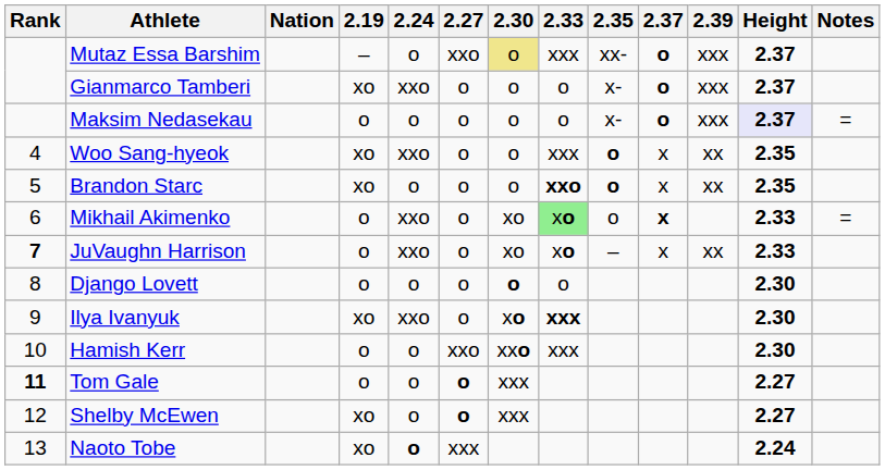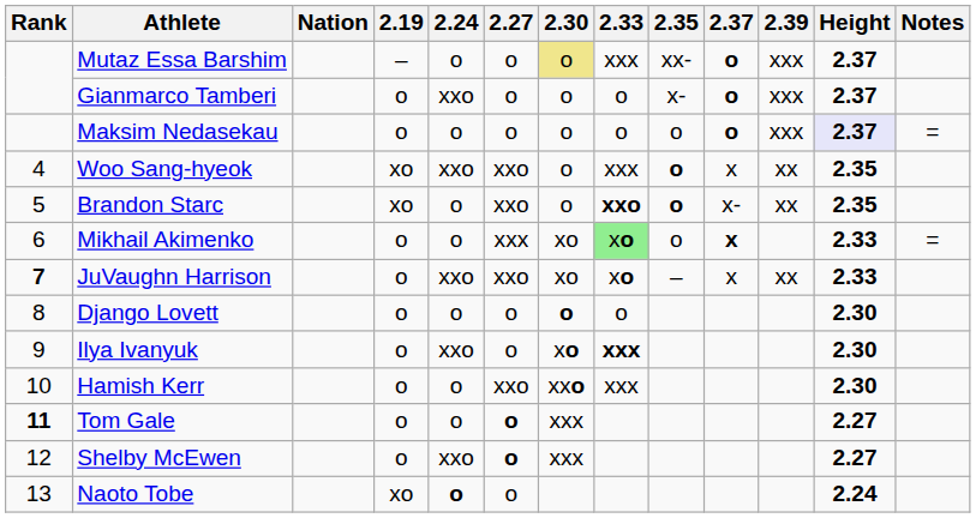Mutaz Essa Barshim | 2.27: xxo -> o
Gianmarco Tamberi | 2.19: xo -> o
Maksim Nedasekau | 2.35: x- -> o
Woo Sang-hyeok | 2.27: o -> xxo
Brandon Starc | 2.27: o -> xxo
Brandon Starc | 2.37: x -> x-
Mikhail Akimenko | 2.24: xxo -> o
Mikhail Akimenko | 2.27: o -> xxx
JuVaughn Harrison | 2.27: o -> xxo
Ilya Ivanyuk | 2.19: xo -> o
Shelby McEwen | 2.19: xo -> o
Shelby McEwen | 2.24: o -> xxo
Naoto Tobe | 2.27: xxx -> o
